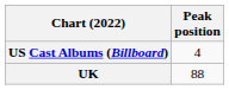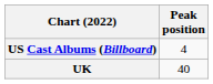UK | Peak position: 88 -> 40
